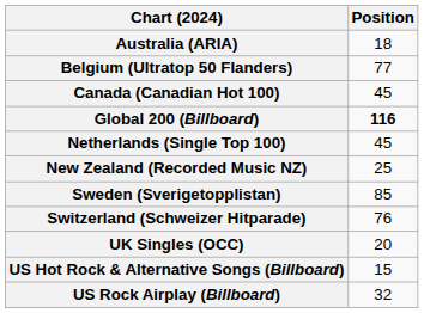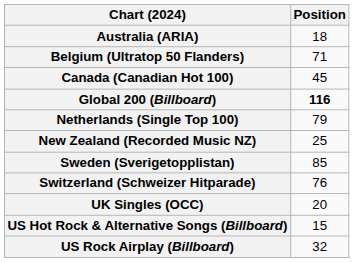Belgium (Ultratop 50 Flanders) | Position: 77 -> 71
Netherlands (Single Top 100) | Position: 45 -> 79
